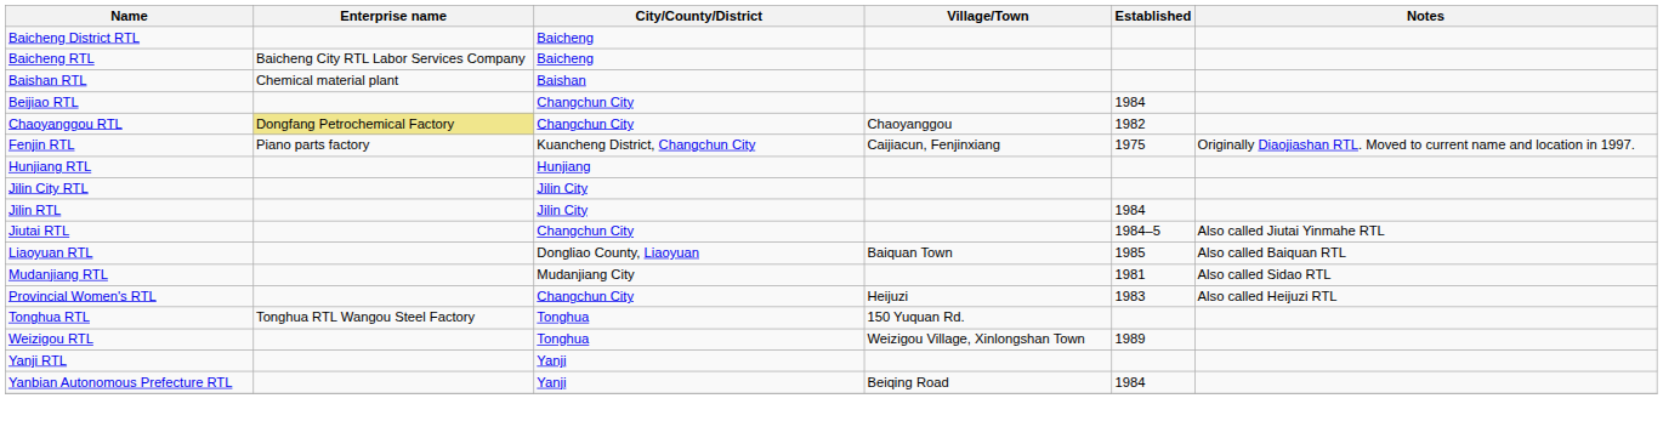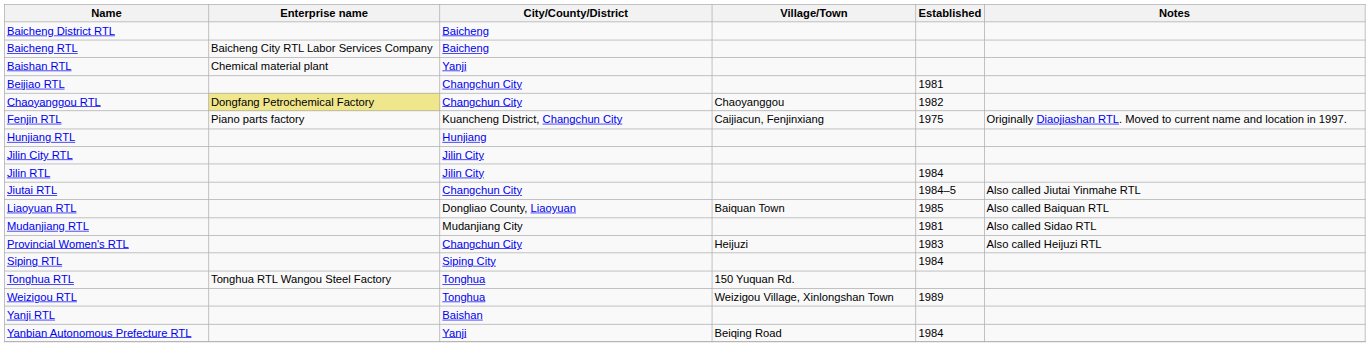Baishan RTL | City/County/District: Baishan -> Yanji
Beijiao RTL | Established: 1984 -> 1981
+ row: Siping RTL | Siping City | 1984
Yanji RTL | City/County/District: Yanji -> Baishan
